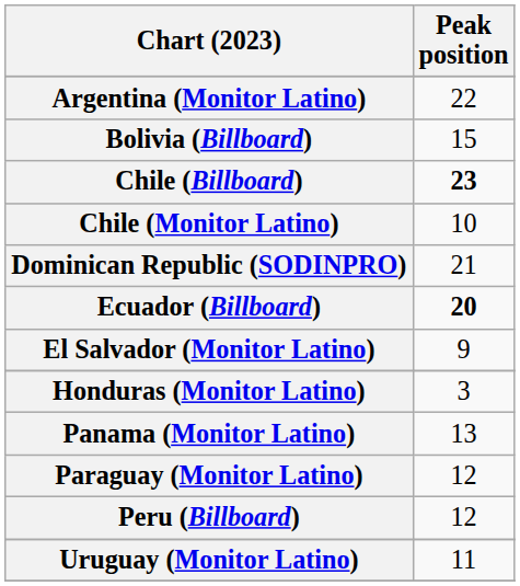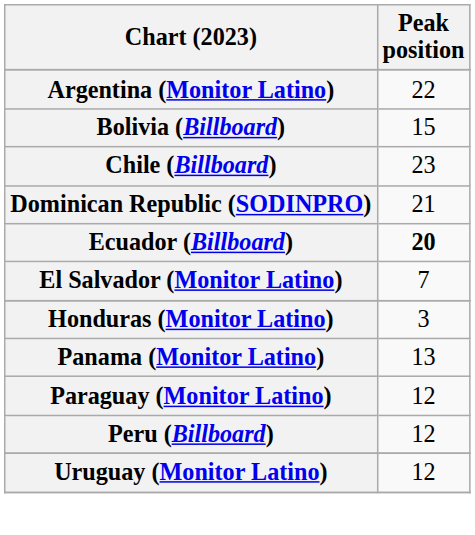Chile (Billboard) | Peak position: bold -> normal
- row: Chile (Monitor Latino) | 10
El Salvador (Monitor Latino) | Peak position: 9 -> 7
Uruguay (Monitor Latino) | Peak position: 11 -> 12
